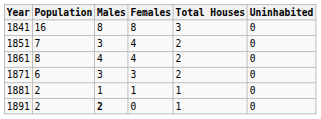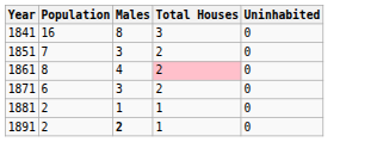- column: Females | 8 | 4 | 4 | 3 | 1 | 0
1861 | Total Houses: no background -> pink background
